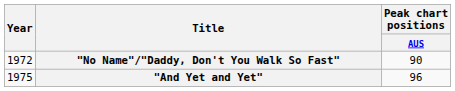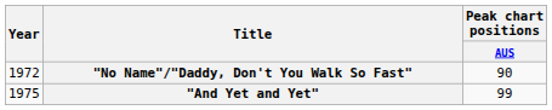"And Yet and Yet" | Peak chart positions / AUS: 96 -> 99
